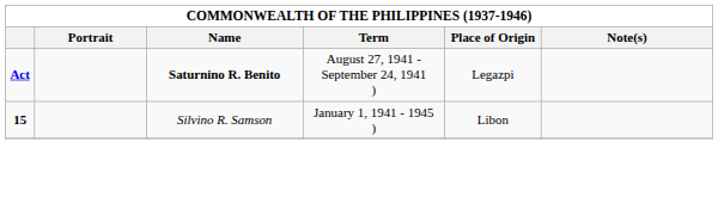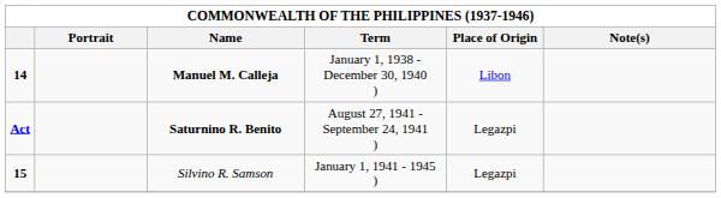+ row: 14 | Manuel M. Calleja | January 1, 1938 - December 30, 1940 ) | Libon
Silvino R. Samson | Place of Origin: Libon -> Legazpi
